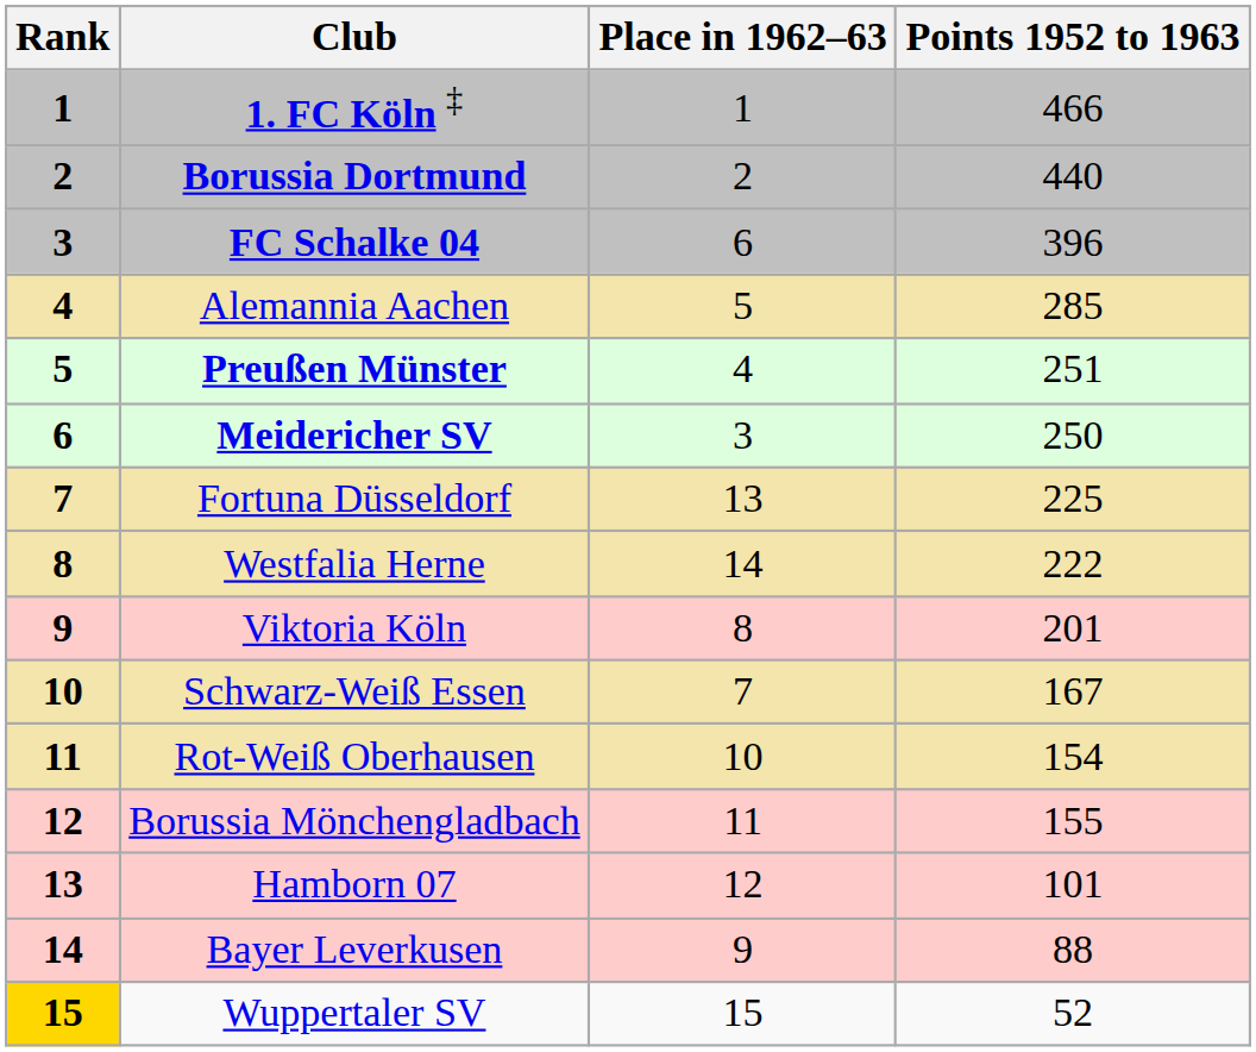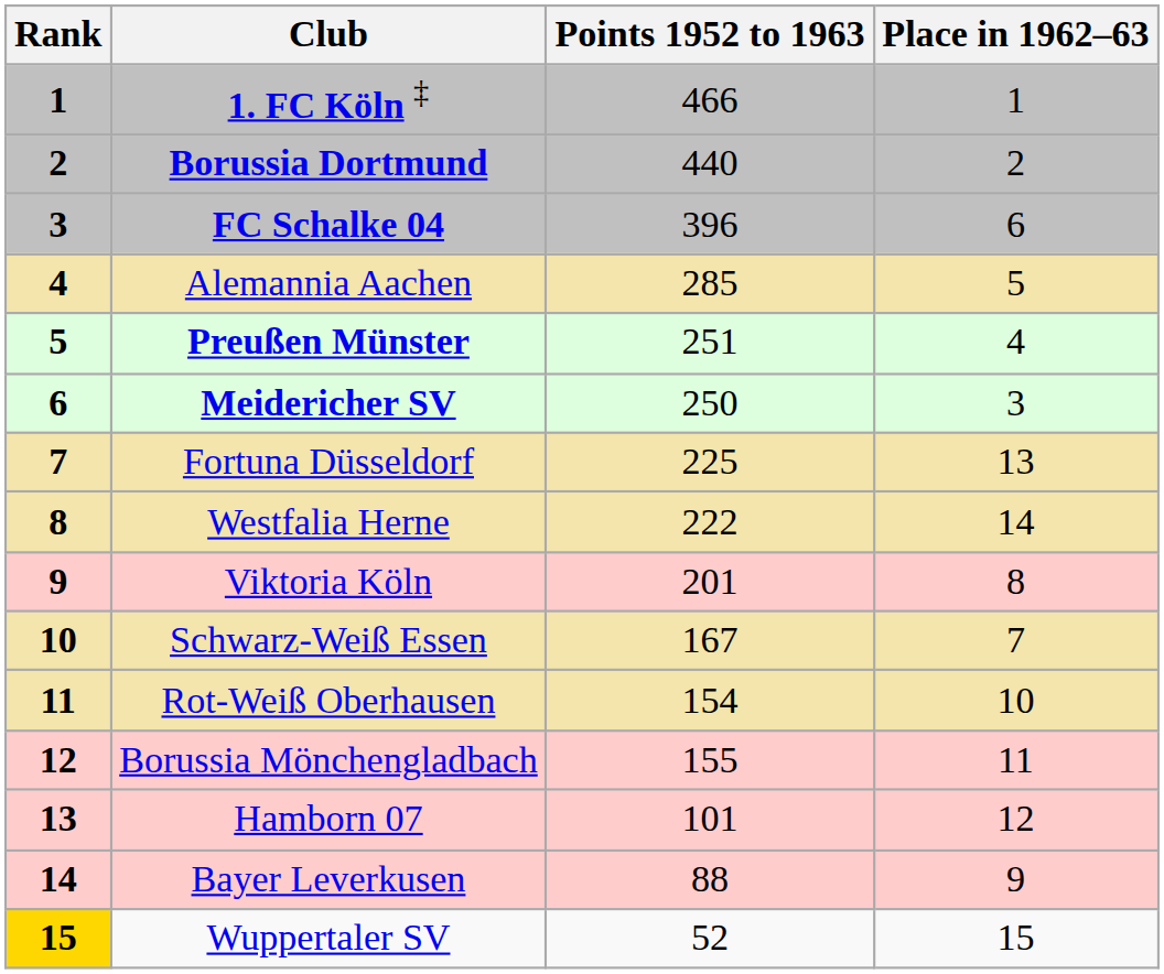columns swapped: Points 1952 to 1963 <-> Place in 1962–63
